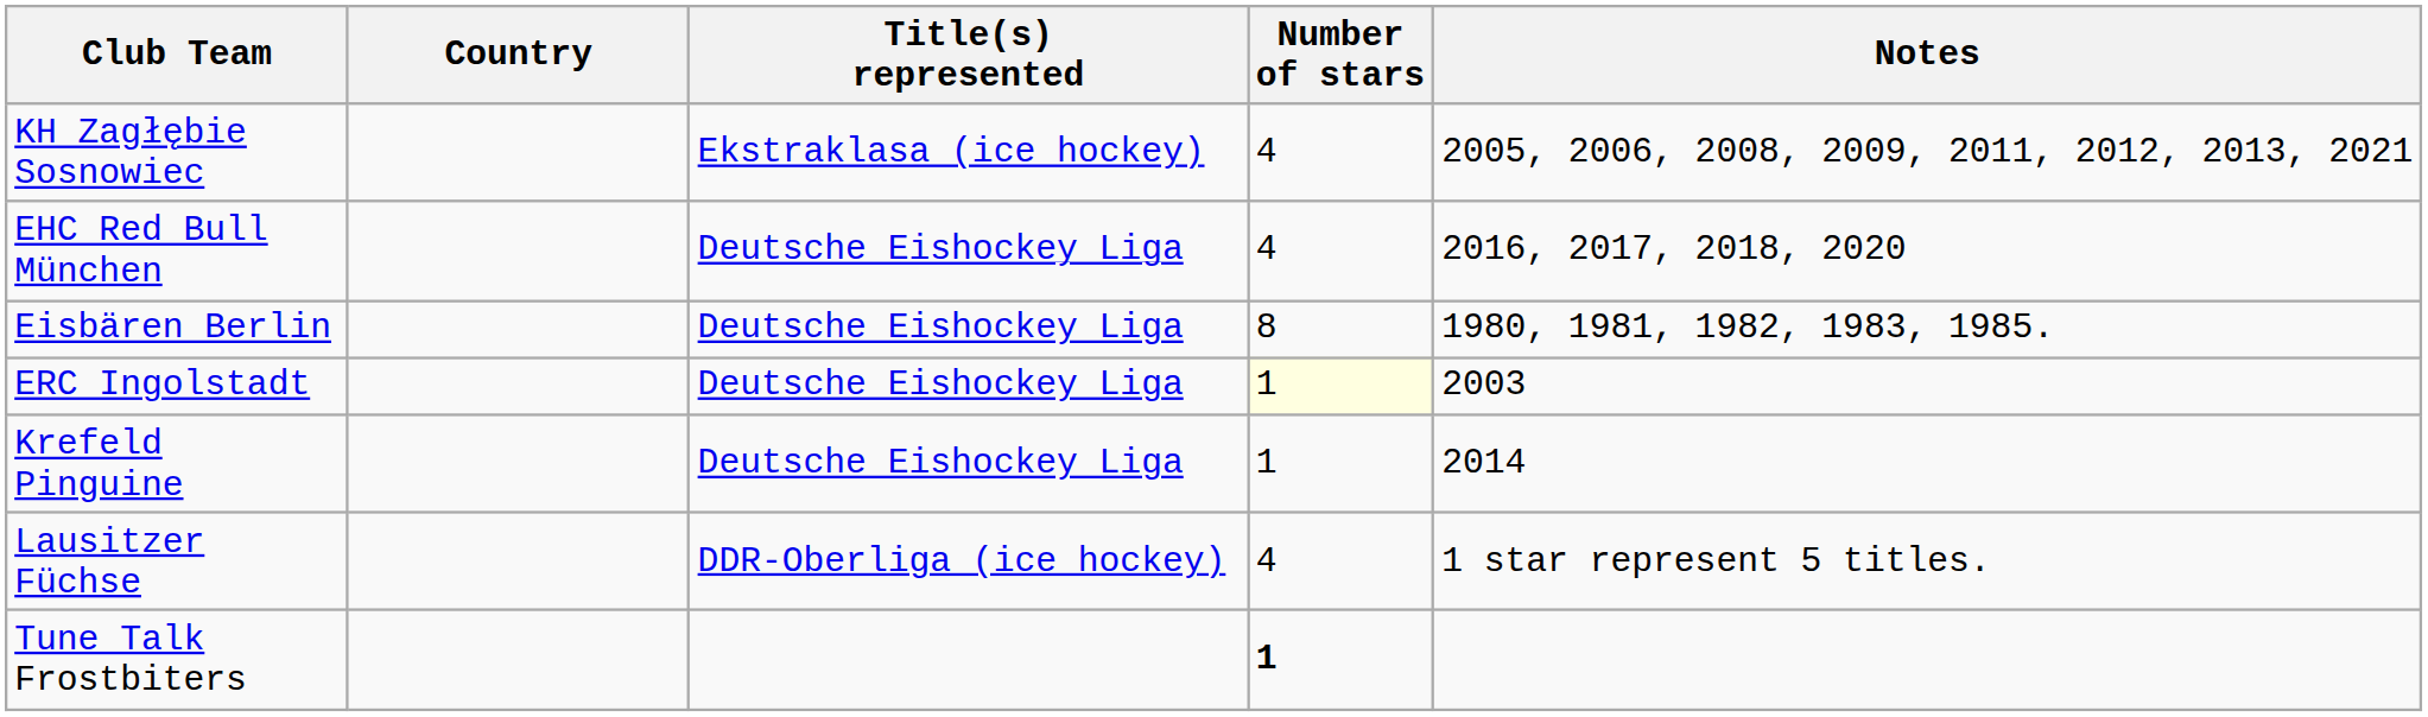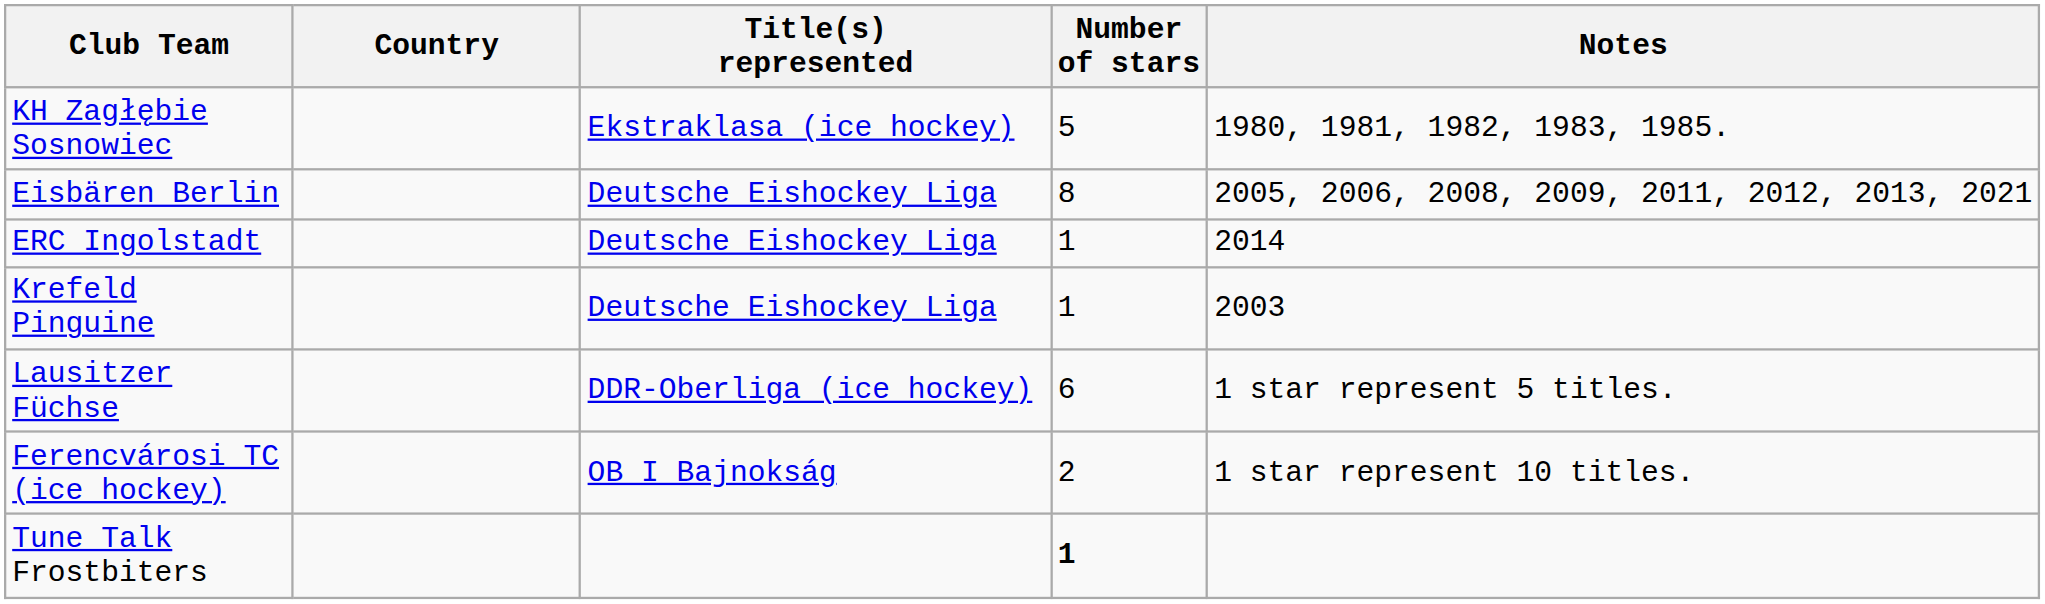KH Zagłębie Sosnowiec | Number of stars: 4 -> 5
KH Zagłębie Sosnowiec | Notes: 2005, 2006, 2008, 2009, 2011, 2012, 2013, 2021 -> 1980, 1981, 1982, 1983, 1985.
- row: EHC Red Bull München | Deutsche Eishockey Liga | 4 | 2016, 2017, 2018, 2020
Eisbären Berlin | Notes: 1980, 1981, 1982, 1983, 1985. -> 2005, 2006, 2008, 2009, 2011, 2012, 2013, 2021
ERC Ingolstadt | Number of stars: lightyellow background -> no background
ERC Ingolstadt | Notes: 2003 -> 2014
Krefeld Pinguine | Notes: 2014 -> 2003
Lausitzer Füchse | Number of stars: 4 -> 6
+ row: Ferencvárosi TC (ice hockey) | OB I Bajnokság | 2 | 1 star represent 10 titles.
